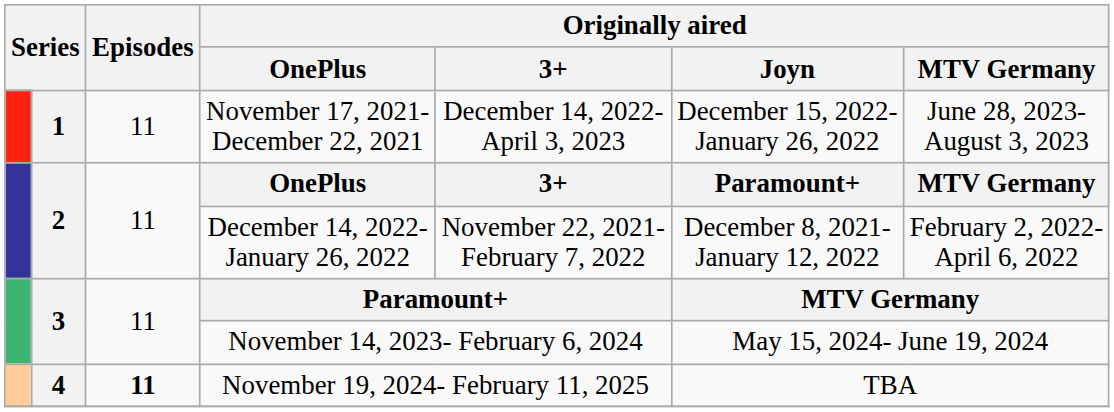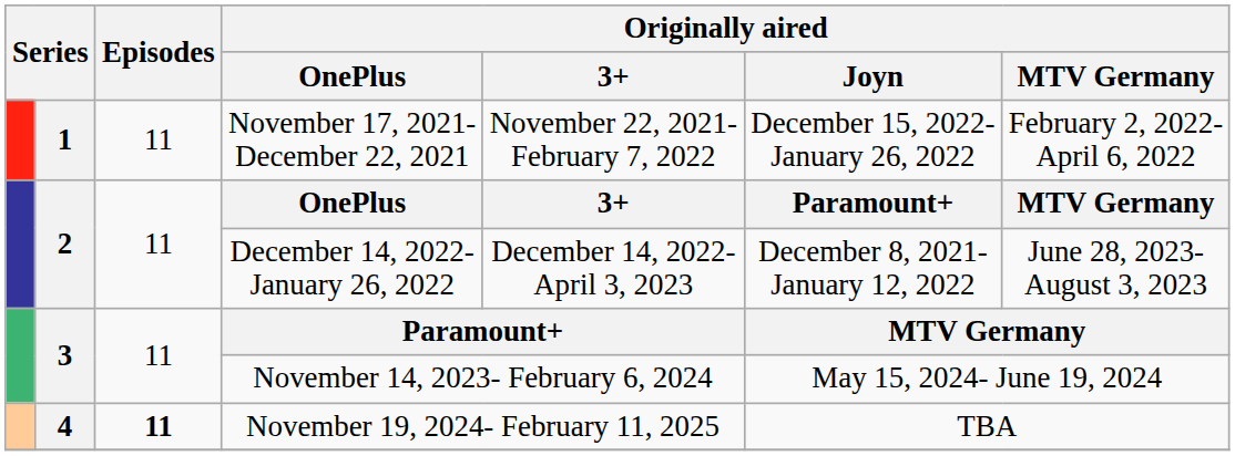November 17, 2021- December 22, 2021 | Originally aired / 3+: December 14, 2022- April 3, 2023 -> November 22, 2021- February 7, 2022
November 17, 2021- December 22, 2021 | Originally aired / MTV Germany: June 28, 2023- August 3, 2023 -> February 2, 2022- April 6, 2022
December 14, 2022- January 26, 2022 | Originally aired / 3+: November 22, 2021- February 7, 2022 -> December 14, 2022- April 3, 2023
December 14, 2022- January 26, 2022 | Originally aired / MTV Germany: February 2, 2022- April 6, 2022 -> June 28, 2023- August 3, 2023
